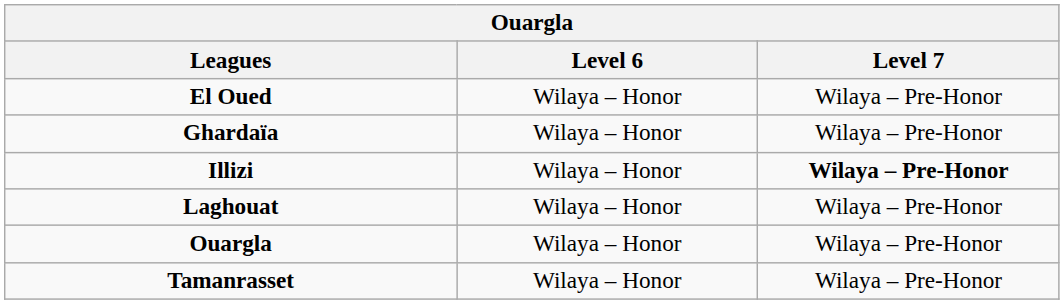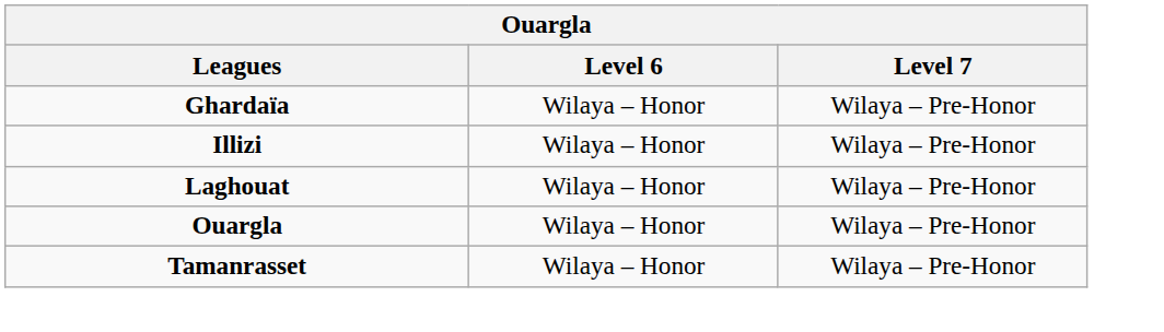- row: El Oued | Wilaya – Honor | Wilaya – Pre-Honor
Illizi | Level 7: bold -> normal
